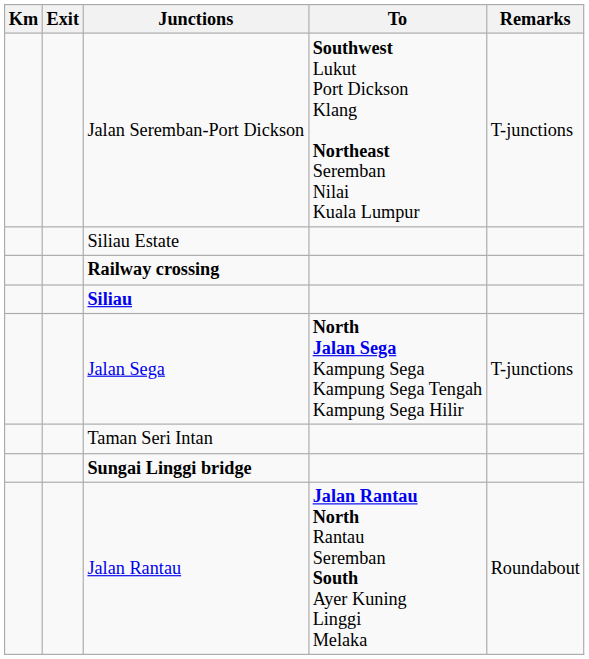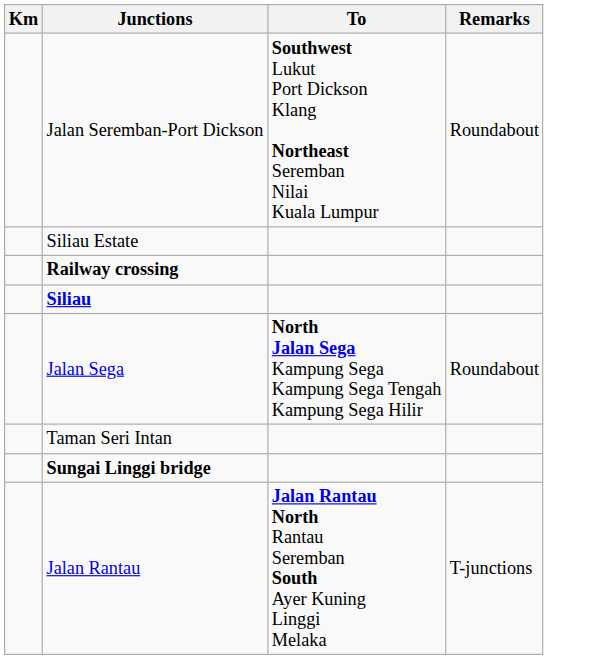- column: Exit
Jalan Seremban-Port Dickson | Remarks: T-junctions -> Roundabout
Jalan Sega | Remarks: T-junctions -> Roundabout
Jalan Rantau | Remarks: Roundabout -> T-junctions
